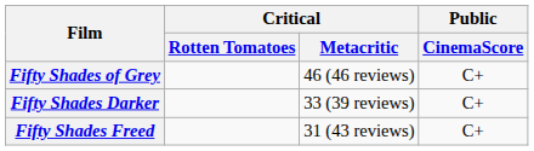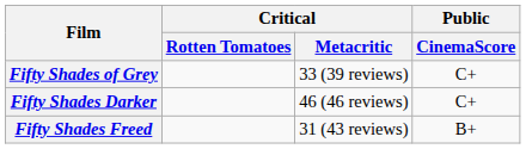Fifty Shades of Grey | Critical / Metacritic: 46 (46 reviews) -> 33 (39 reviews)
Fifty Shades Darker | Critical / Metacritic: 33 (39 reviews) -> 46 (46 reviews)
Fifty Shades Freed | Public / CinemaScore: C+ -> B+
